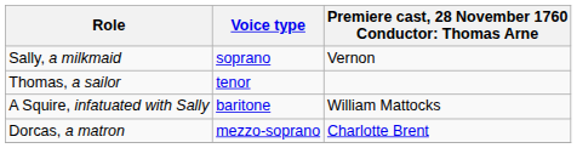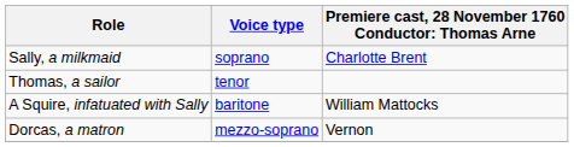Sally, a milkmaid | column 3: Vernon -> Charlotte Brent
Dorcas, a matron | column 3: Charlotte Brent -> Vernon
